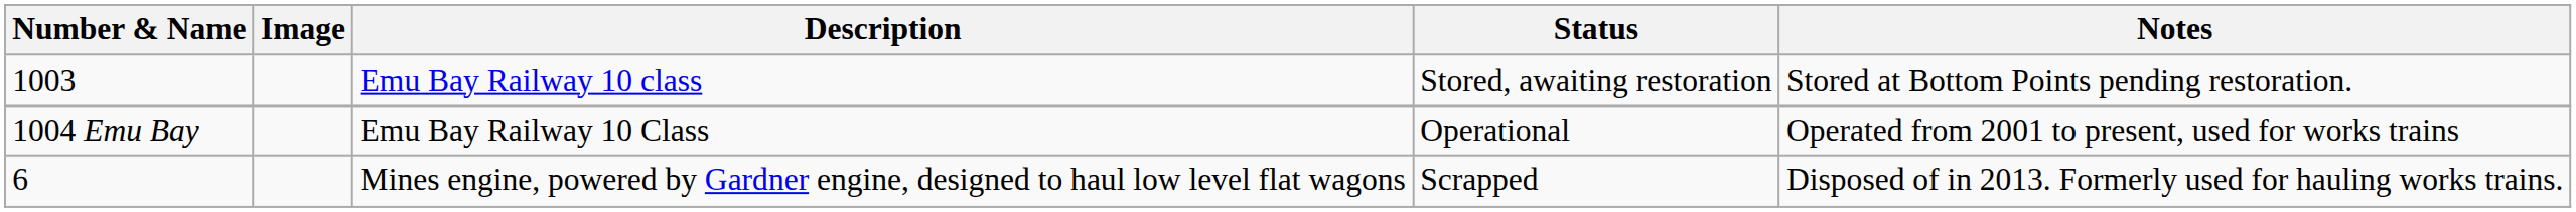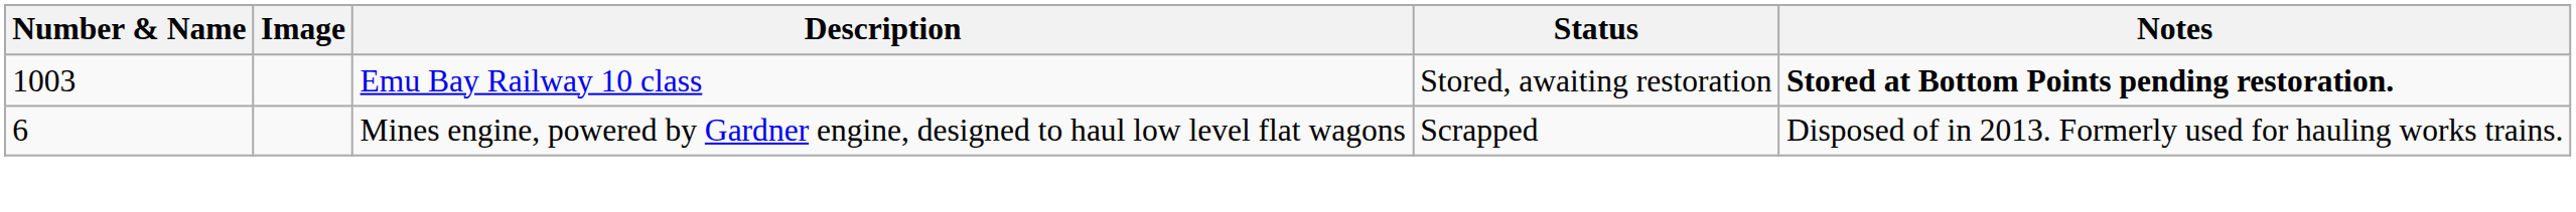Emu Bay Railway 10 class | Notes: normal -> bold
- row: 1004 Emu Bay | Emu Bay Railway 10 Class | Operational | Operated from 2001 to present, used for works trains
